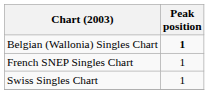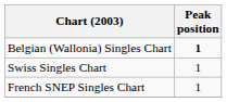rows swapped: French SNEP Singles Chart <-> Swiss Singles Chart
